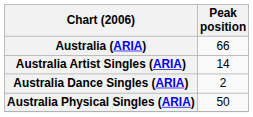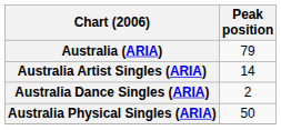Australia (ARIA) | Peak position: 66 -> 79
